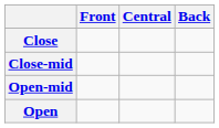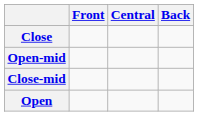rows swapped: Close-mid <-> Open-mid
